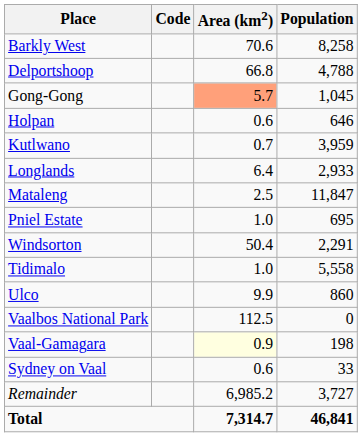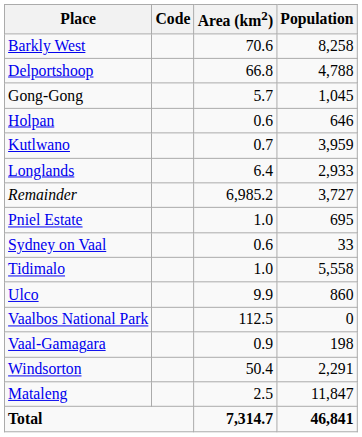Gong-Gong | Area (km2): lightsalmon background -> no background
rows swapped: Mataleng <-> Remainder
rows swapped: Sydney on Vaal <-> Windsorton
Vaal-Gamagara | Area (km2): lightyellow background -> no background
